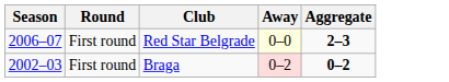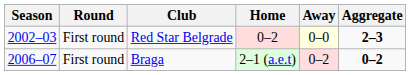+ column: Home | 0–2 | 2–1 (a.e.t)
Red Star Belgrade | Season: 2006–07 -> 2002–03
Braga | Season: 2002–03 -> 2006–07
